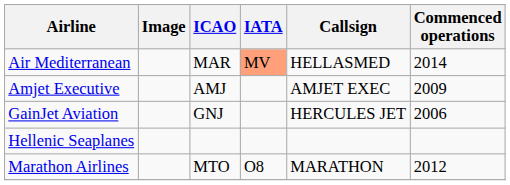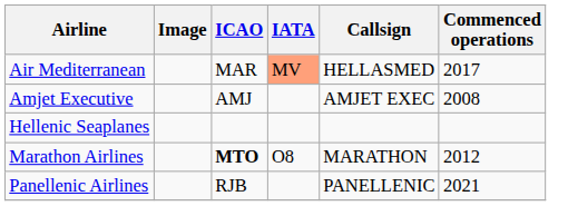Air Mediterranean | Commenced operations: 2014 -> 2017
Amjet Executive | Commenced operations: 2009 -> 2008
- row: GainJet Aviation | GNJ | HERCULES JET | 2006
Marathon Airlines | ICAO: normal -> bold
+ row: Panellenic Airlines | RJB | PANELLENIC | 2021
